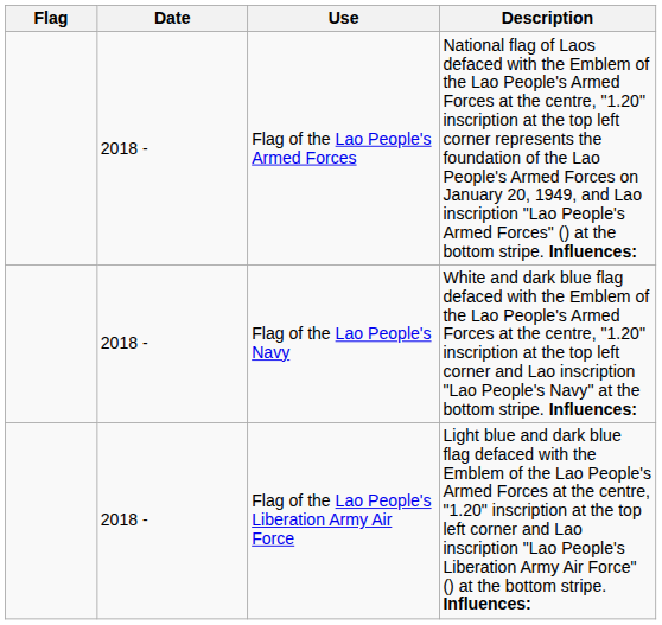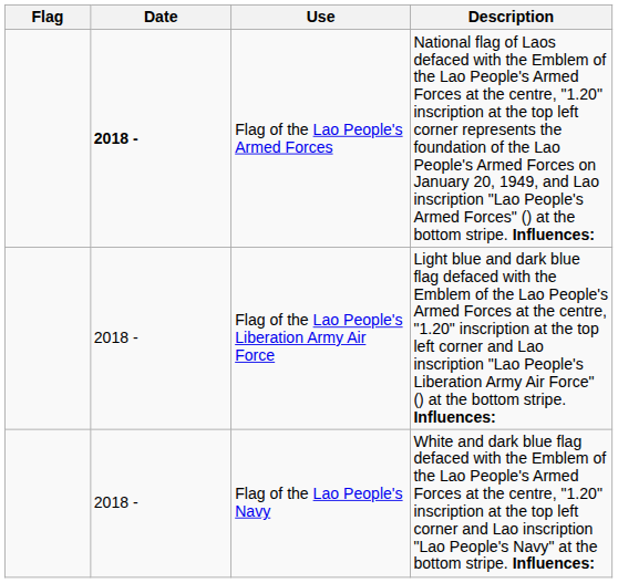Flag of the Lao People's Armed Forces | Date: normal -> bold
rows swapped: Flag of the Lao People's Navy <-> Flag of the Lao People's Liberation Army Air Force
